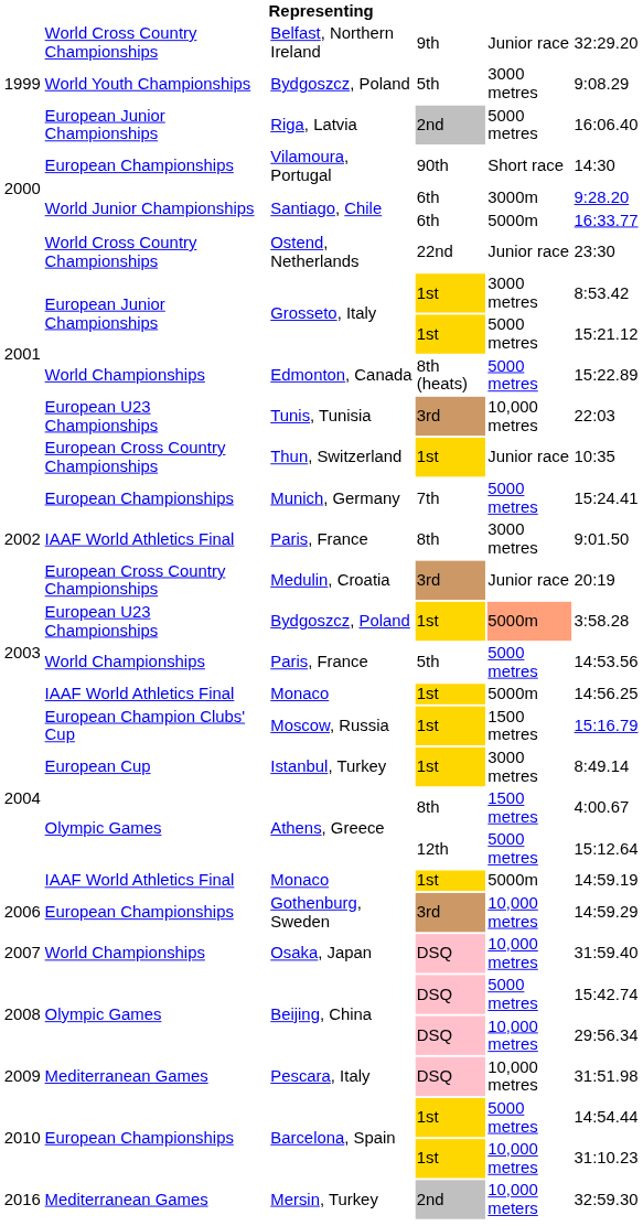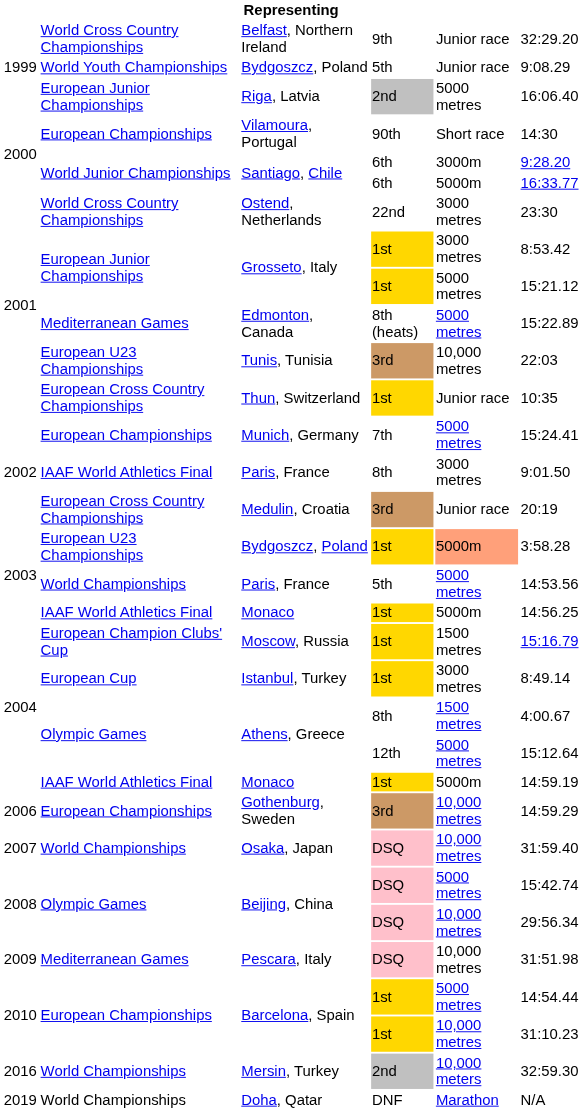Bydgoszcz, Poland / 5th | column 5: 3000 metres -> Junior race
Ostend, Netherlands | column 5: Junior race -> 3000 metres
Edmonton, Canada | column 2: World Championships -> Mediterranean Games
Mersin, Turkey | column 2: Mediterranean Games -> World Championships
+ row: 2019 | World Championships | Doha, Qatar | DNF | Marathon | N/A
